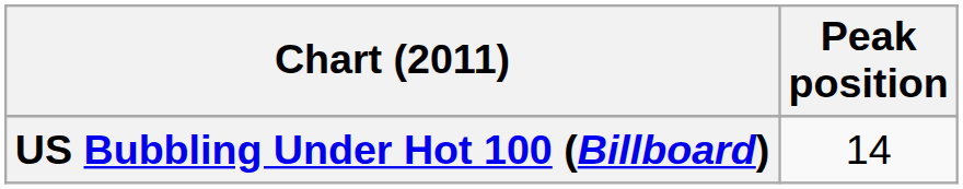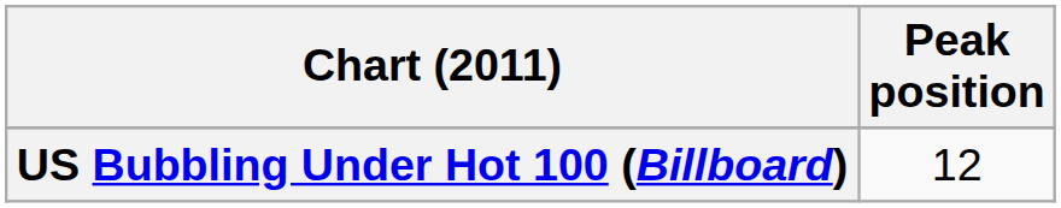US Bubbling Under Hot 100 (Billboard) | Peak position: 14 -> 12
